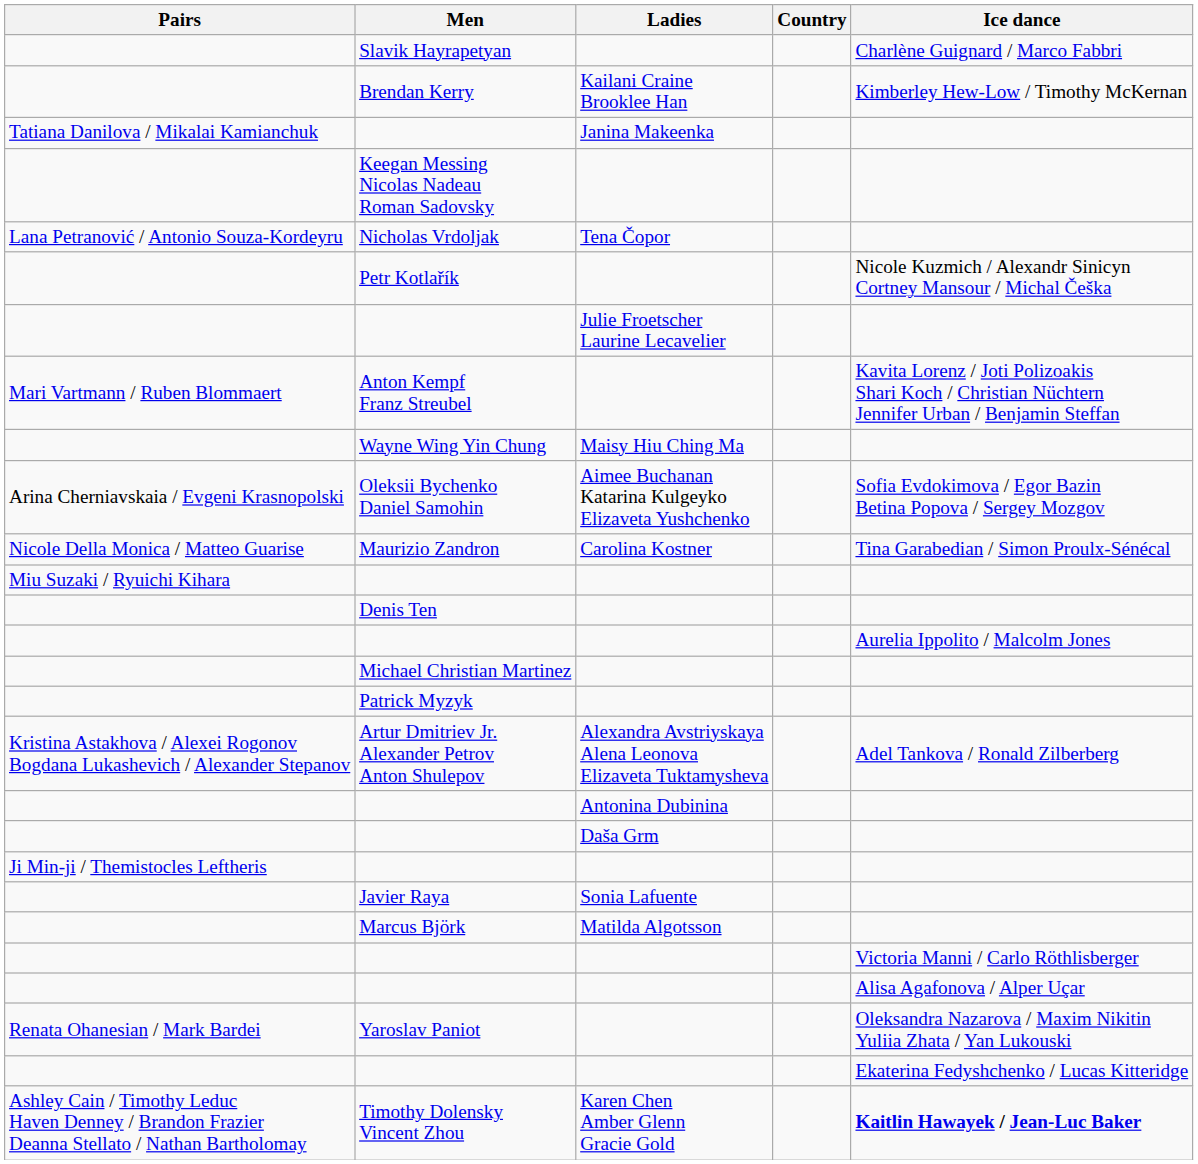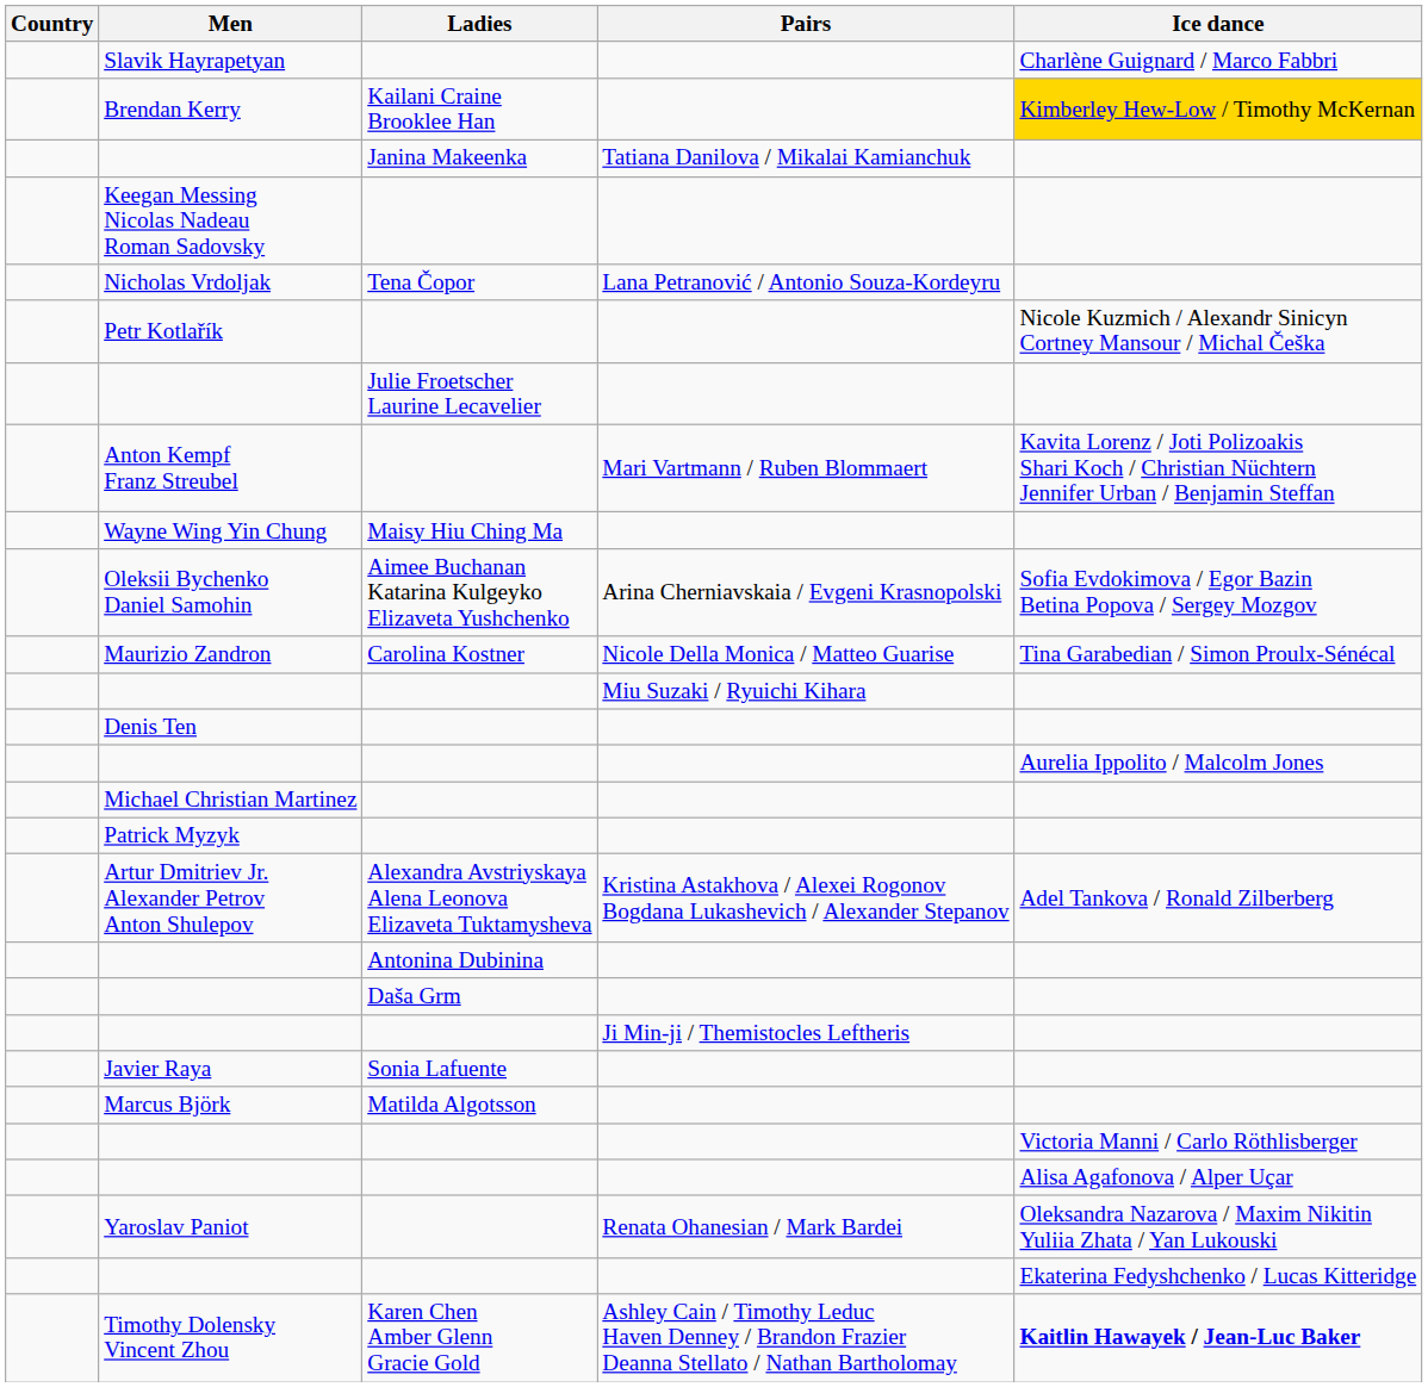columns swapped: Country <-> Pairs
Brendan Kerry | Ice dance: no background -> gold background
